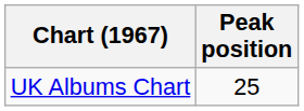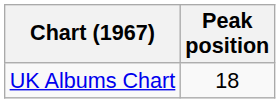UK Albums Chart | Peak position: 25 -> 18
